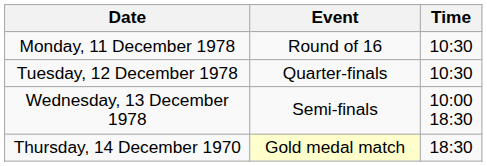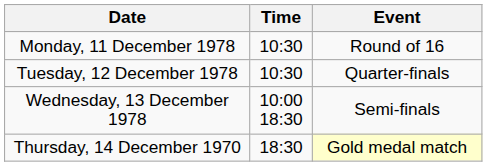columns swapped: Time <-> Event
